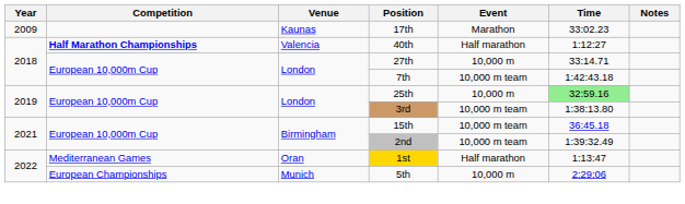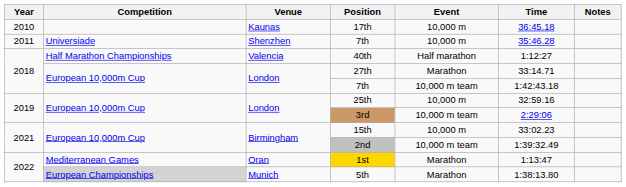17th | Year: 2009 -> 2010
17th | Event: Marathon -> 10,000 m
17th | Time: 33:02.23 -> 36:45.18
+ row: 2011 | Universiade | Shenzhen | 7th | 10,000 m | 35:46.28
40th | Competition: bold -> normal
27th | Event: 10,000 m -> Marathon
25th | Time: lightgreen background -> no background
3rd | Time: 1:38:13.80 -> 2:29:06
15th | Event: 10,000 m team -> 10,000 m
15th | Time: 36:45.18 -> 33:02.23
1st | Event: Half marathon -> Marathon
5th | Competition: no background -> lightgrey background
5th | Event: 10,000 m -> Marathon
5th | Time: 2:29:06 -> 1:38:13.80
